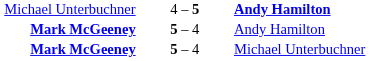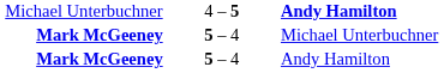rows swapped: Mark McGeeney / Michael Unterbuchner <-> Mark McGeeney / Andy Hamilton
